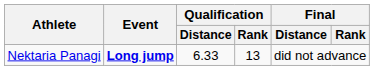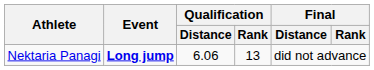Nektaria Panagi | Qualification / Distance: 6.33 -> 6.06
